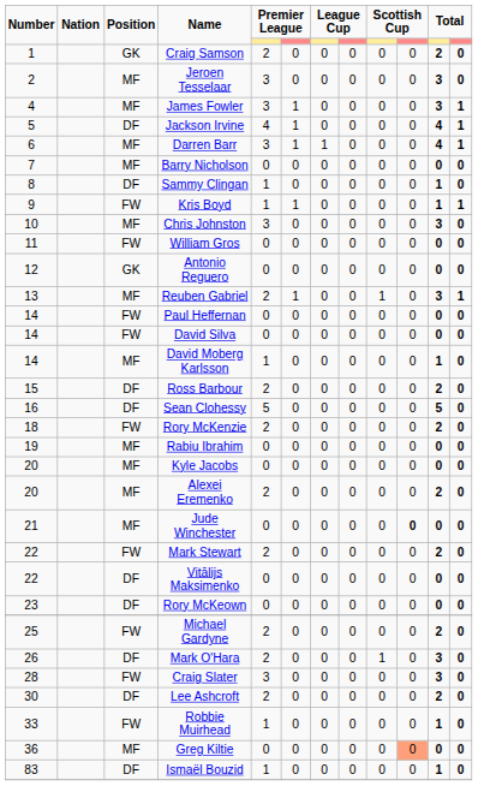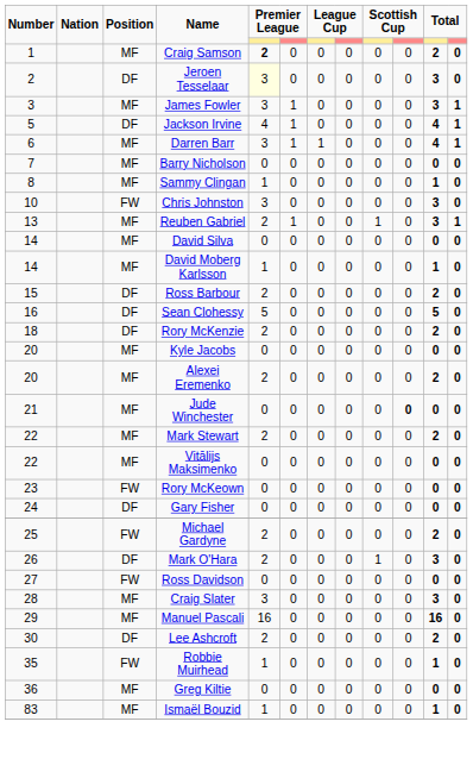Craig Samson | Position: GK -> MF
Craig Samson | column 5: normal -> bold
Jeroen Tesselaar | Position: MF -> DF
Jeroen Tesselaar | column 5: no background -> lightyellow background
James Fowler | Number: 4 -> 3
Sammy Clingan | Position: DF -> MF
- row: 9 | FW | Kris Boyd | 1 | 1 | 0 | 0 | 0 | 0 | 1 | 1
Chris Johnston | Position: MF -> FW
- row: 11 | FW | William Gros | 0 | 0 | 0 | 0 | 0 | 0 | 0 | 0
- row: 12 | GK | Antonio Reguero | 0 | 0 | 0 | 0 | 0 | 0 | 0 | 0
- row: 14 | FW | Paul Heffernan | 0 | 0 | 0 | 0 | 0 | 0 | 0 | 0
David Silva | Position: FW -> MF
Rory McKenzie | Position: FW -> DF
- row: 19 | MF | Rabiu Ibrahim | 0 | 0 | 0 | 0 | 0 | 0 | 0 | 0
Mark Stewart | Position: FW -> MF
Vitālijs Maksimenko | Position: DF -> MF
Rory McKeown | Position: DF -> FW
+ row: 24 | DF | Gary Fisher | 0 | 0 | 0 | 0 | 0 | 0 | 0 | 0
+ row: 27 | FW | Ross Davidson | 0 | 0 | 0 | 0 | 0 | 0 | 0 | 0
Craig Slater | Position: FW -> MF
+ row: 29 | MF | Manuel Pascali | 16 | 0 | 0 | 0 | 0 | 0 | 16 | 0
Robbie Muirhead | Number: 33 -> 35
Greg Kiltie | column 10: lightsalmon background -> no background
Ismaël Bouzid | Position: DF -> MF
